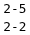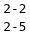rows swapped: 2-5 <-> 2-2
